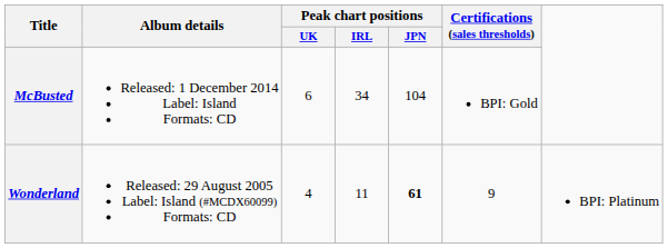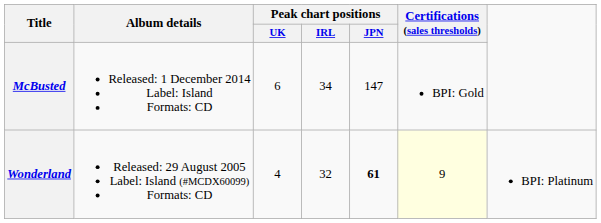McBusted | Peak chart positions / JPN: 104 -> 147
Wonderland | Peak chart positions / IRL: 11 -> 32
Wonderland | Certifications (sales thresholds): no background -> lightyellow background
